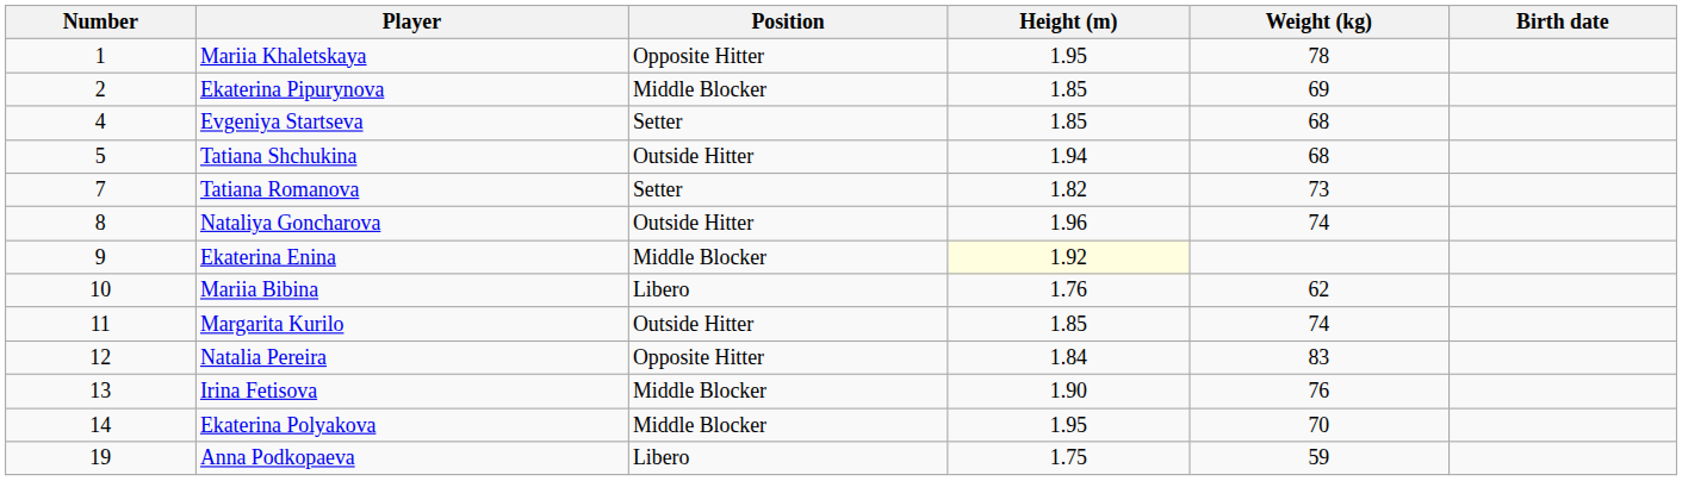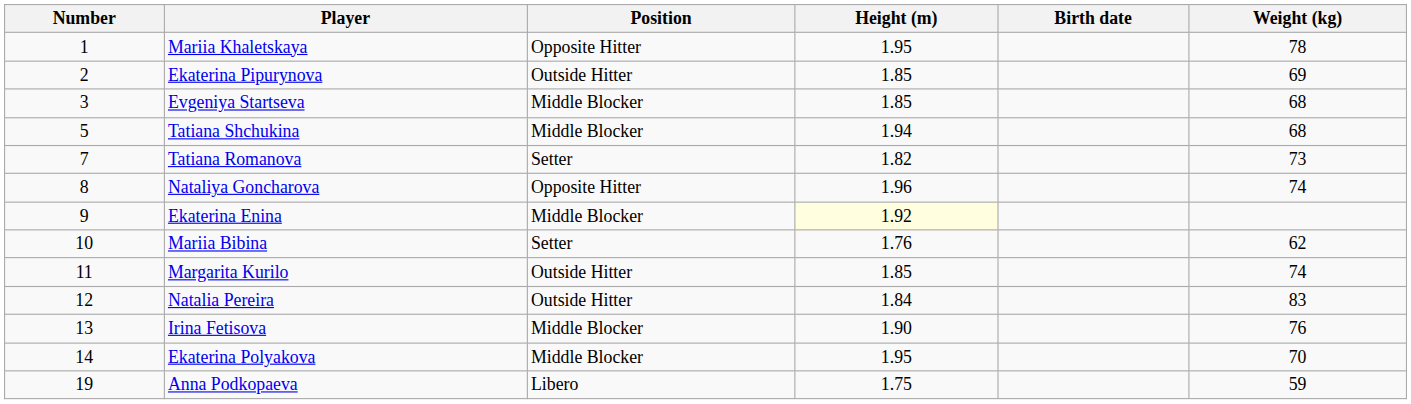columns swapped: Weight (kg) <-> Birth date
Ekaterina Pipurynova | Position: Middle Blocker -> Outside Hitter
Evgeniya Startseva | Number: 4 -> 3
Evgeniya Startseva | Position: Setter -> Middle Blocker
Tatiana Shchukina | Position: Outside Hitter -> Middle Blocker
Nataliya Goncharova | Position: Outside Hitter -> Opposite Hitter
Mariia Bibina | Position: Libero -> Setter
Natalia Pereira | Position: Opposite Hitter -> Outside Hitter
